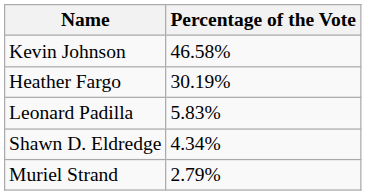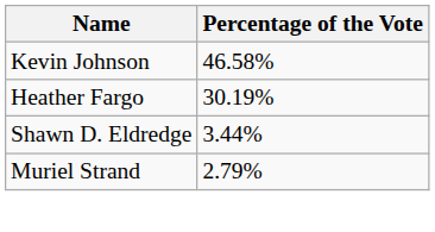- row: Leonard Padilla | 5.83%
Shawn D. Eldredge | Percentage of the Vote: 4.34% -> 3.44%
